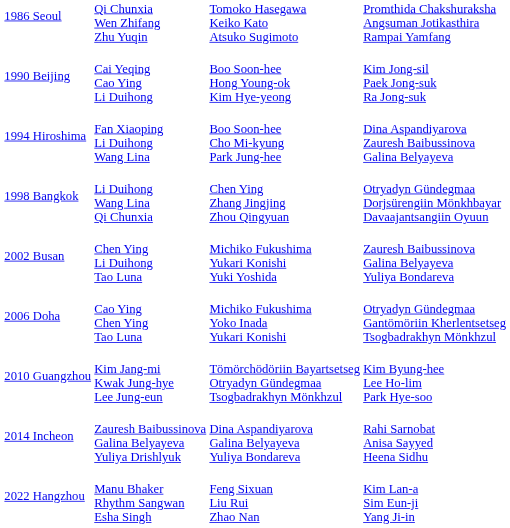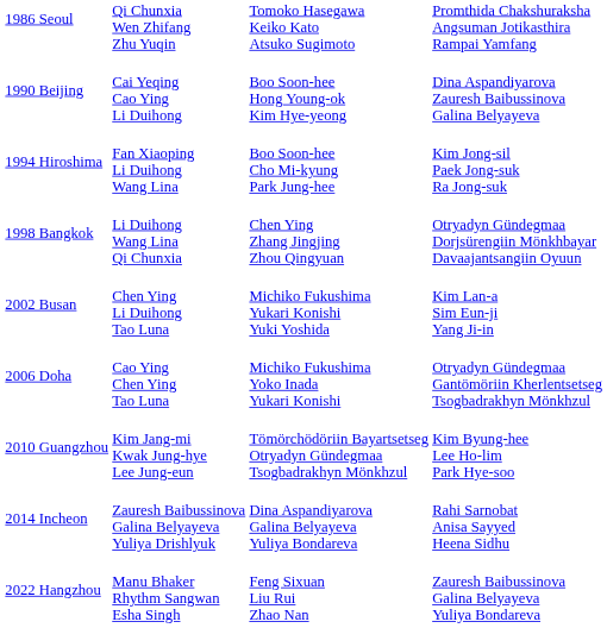1990 Beijing | column 4: Kim Jong-sil Paek Jong-suk Ra Jong-suk -> Dina Aspandiyarova Zauresh Baibussinova Galina Belyayeva
1994 Hiroshima | column 4: Dina Aspandiyarova Zauresh Baibussinova Galina Belyayeva -> Kim Jong-sil Paek Jong-suk Ra Jong-suk
2002 Busan | column 4: Zauresh Baibussinova Galina Belyayeva Yuliya Bondareva -> Kim Lan-a Sim Eun-ji Yang Ji-in
2022 Hangzhou | column 4: Kim Lan-a Sim Eun-ji Yang Ji-in -> Zauresh Baibussinova Galina Belyayeva Yuliya Bondareva
